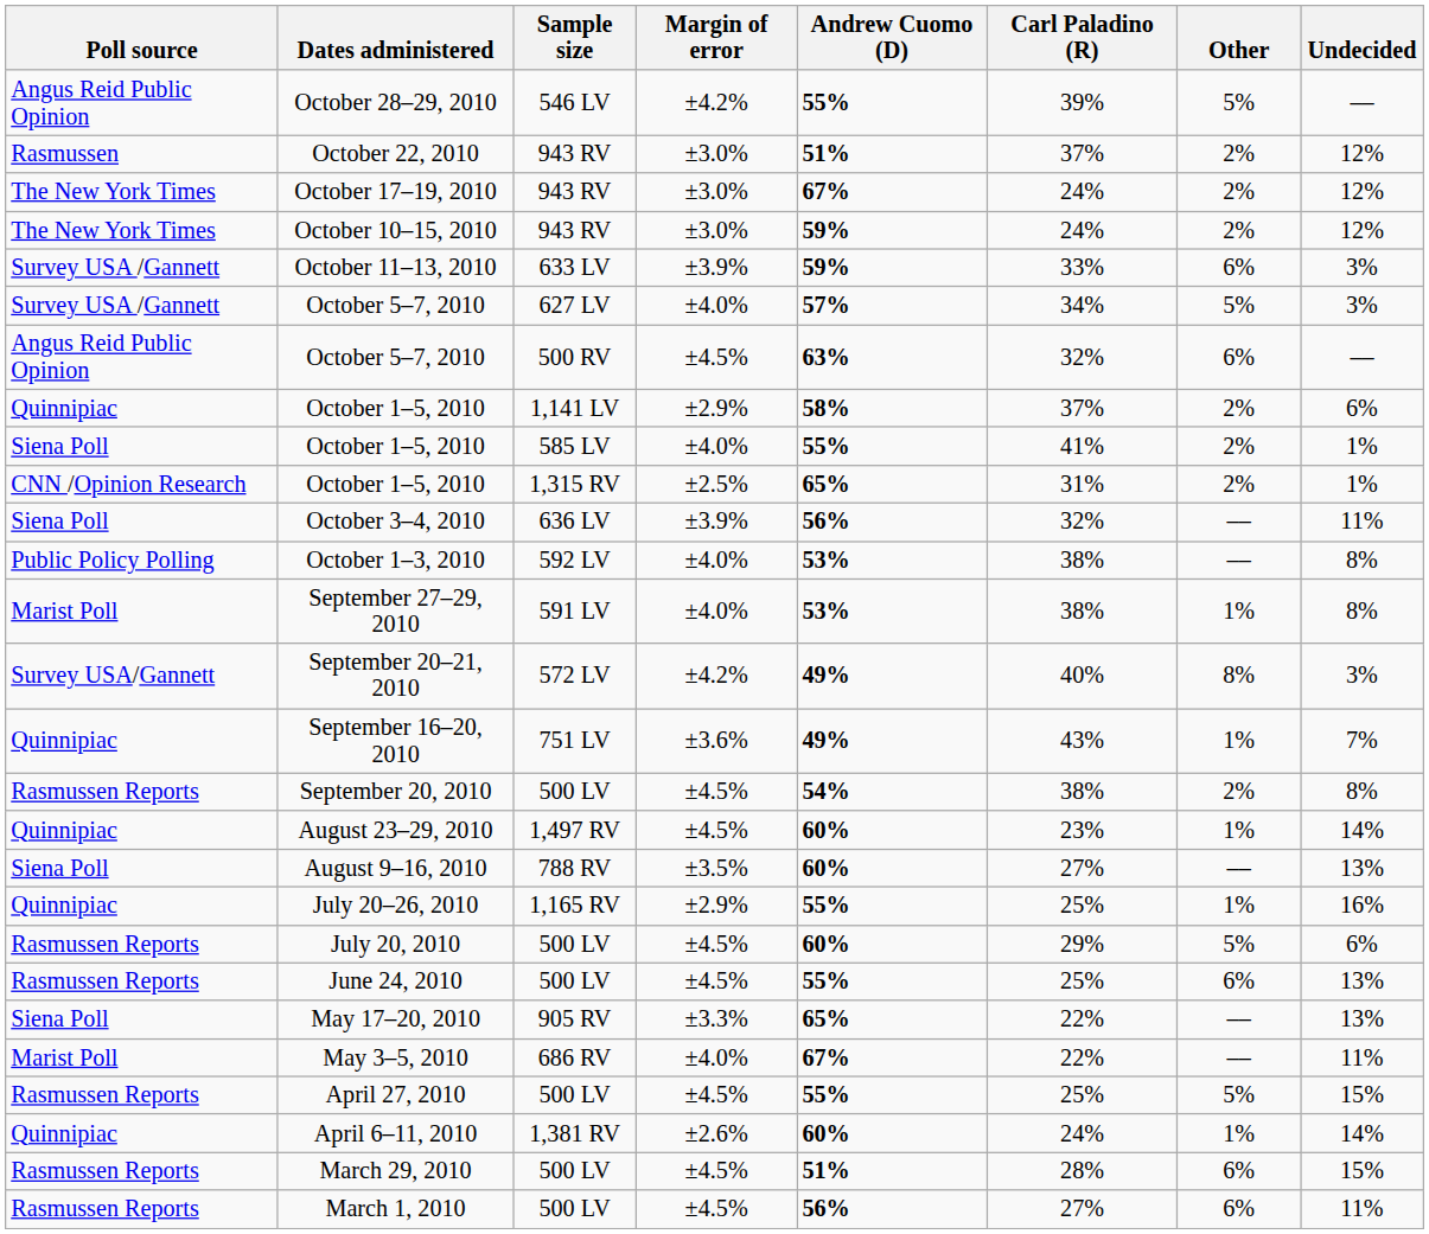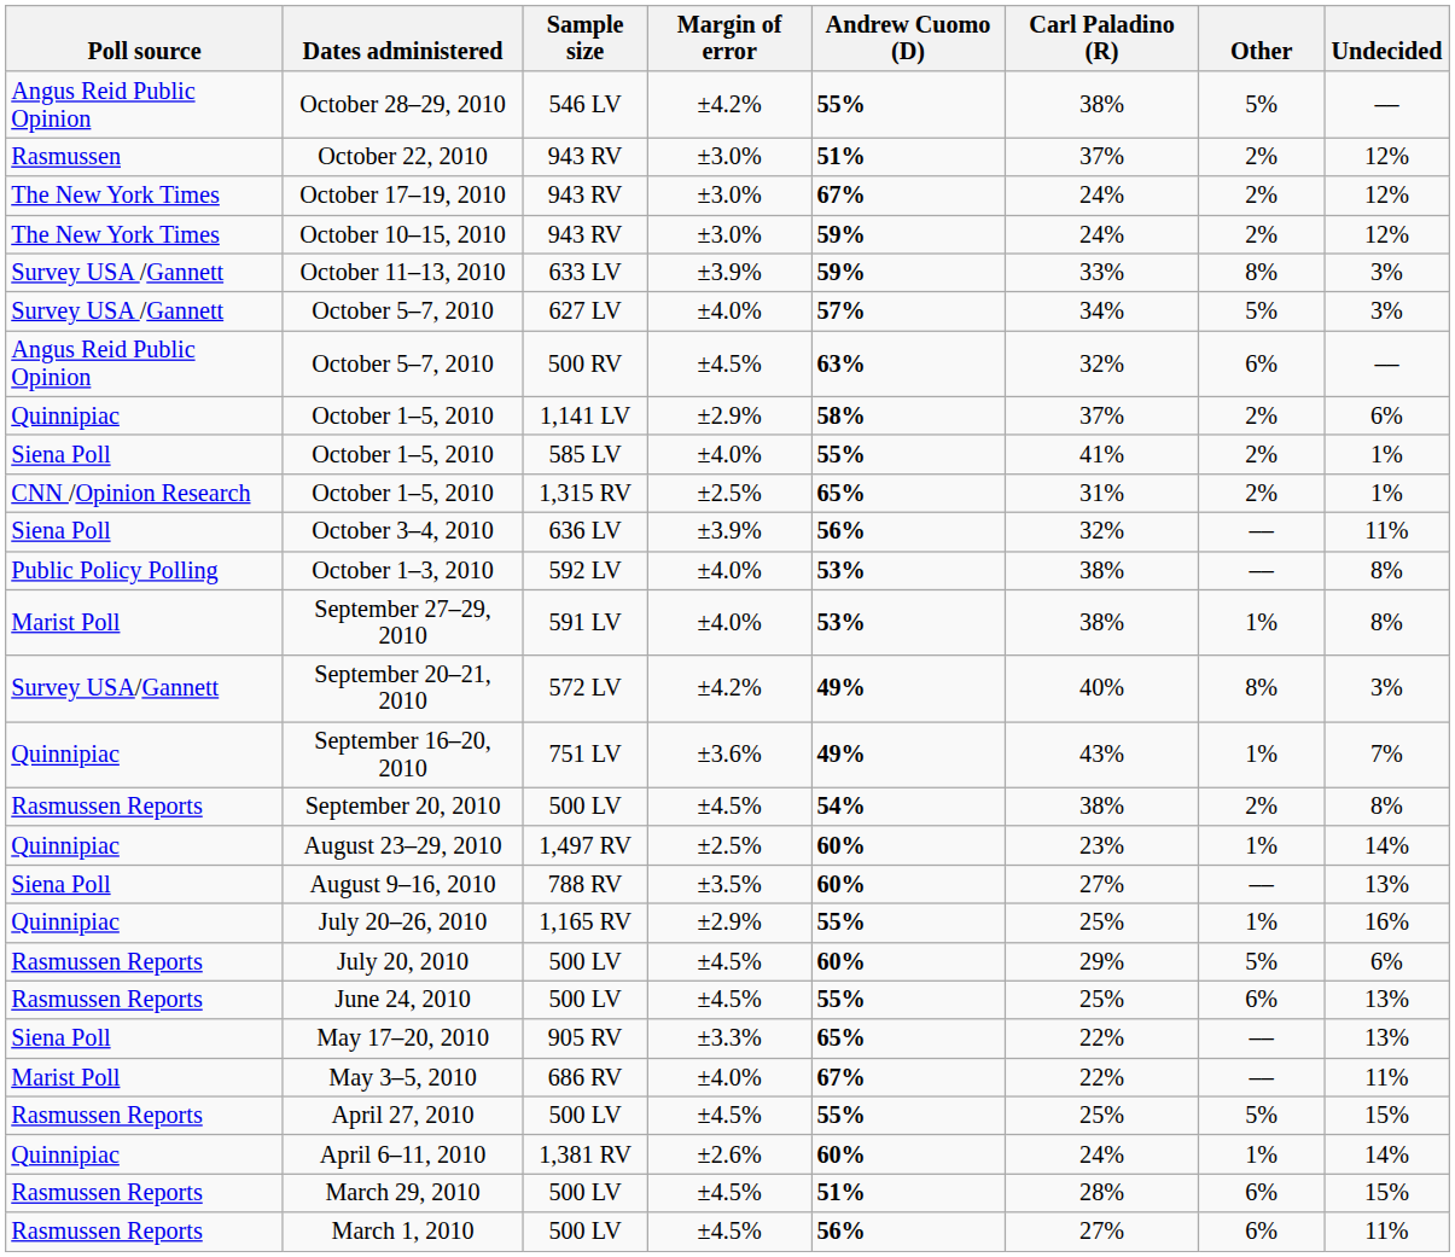October 28–29, 2010 | Carl Paladino (R): 39% -> 38%
October 11–13, 2010 | Other: 6% -> 8%
August 23–29, 2010 | Margin of error: ±4.5% -> ±2.5%
